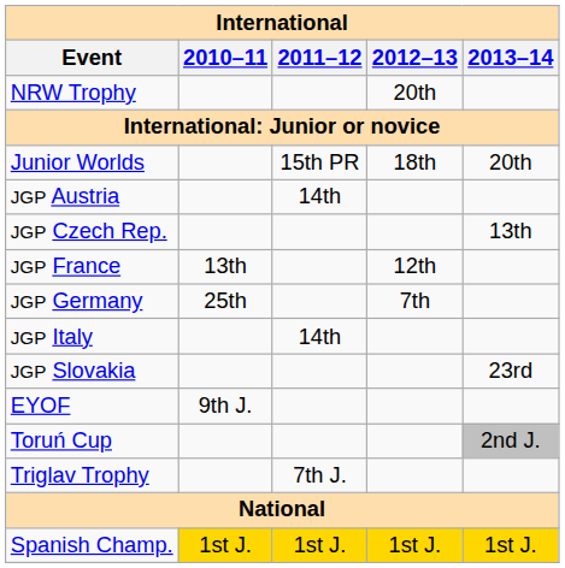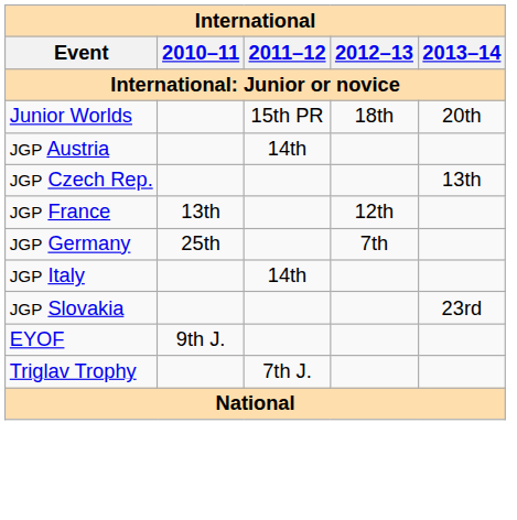- row: NRW Trophy | 20th
- row: Toruń Cup | 2nd J.
- row: Spanish Champ. | 1st J. | 1st J. | 1st J. | 1st J.
